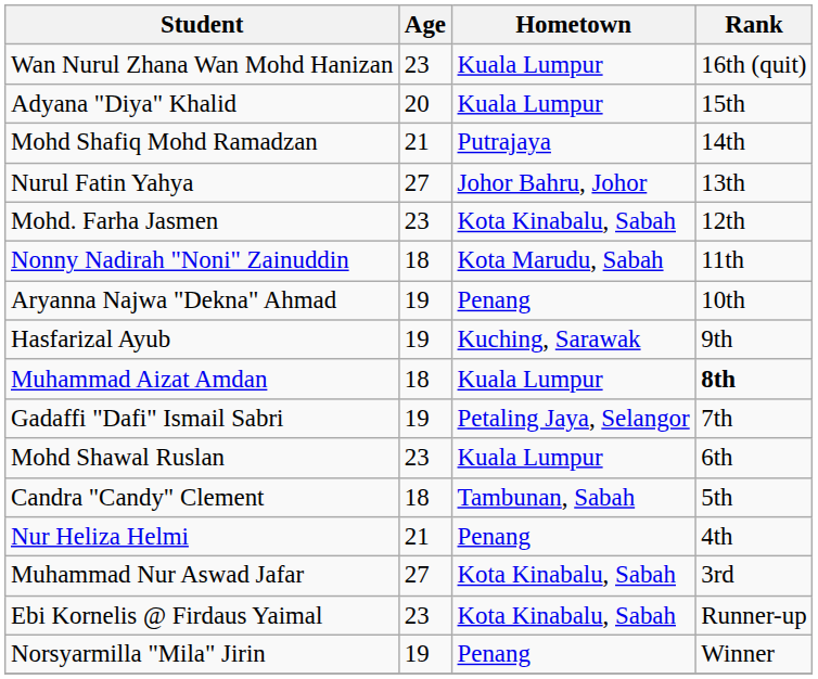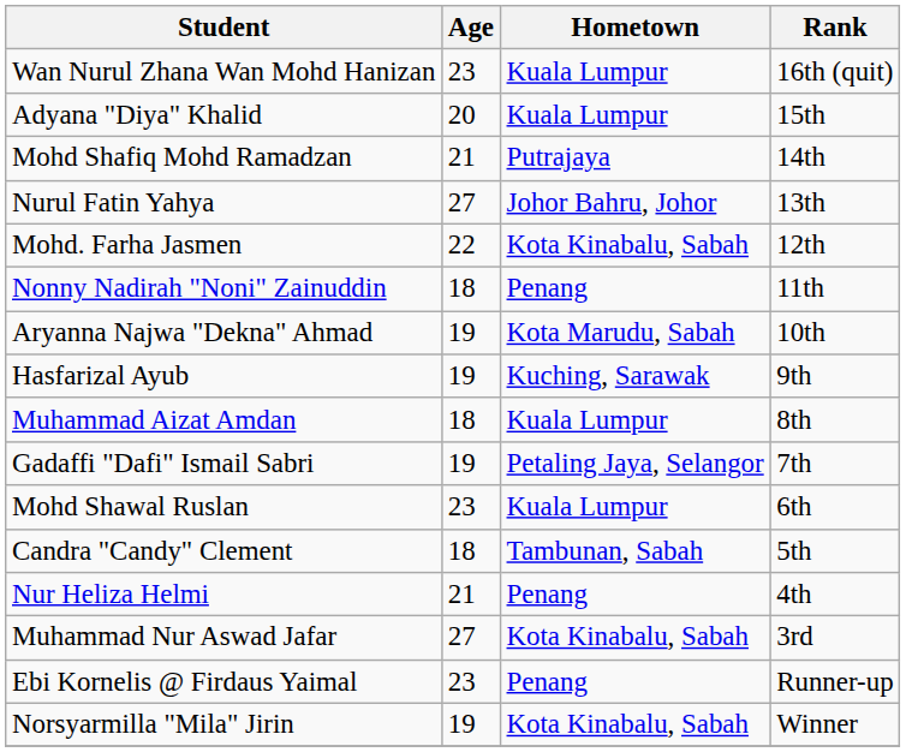Mohd. Farha Jasmen | Age: 23 -> 22
Nonny Nadirah "Noni" Zainuddin | Hometown: Kota Marudu, Sabah -> Penang
Aryanna Najwa "Dekna" Ahmad | Hometown: Penang -> Kota Marudu, Sabah
Muhammad Aizat Amdan | Rank: bold -> normal
Ebi Kornelis @ Firdaus Yaimal | Hometown: Kota Kinabalu, Sabah -> Penang
Norsyarmilla "Mila" Jirin | Hometown: Penang -> Kota Kinabalu, Sabah
